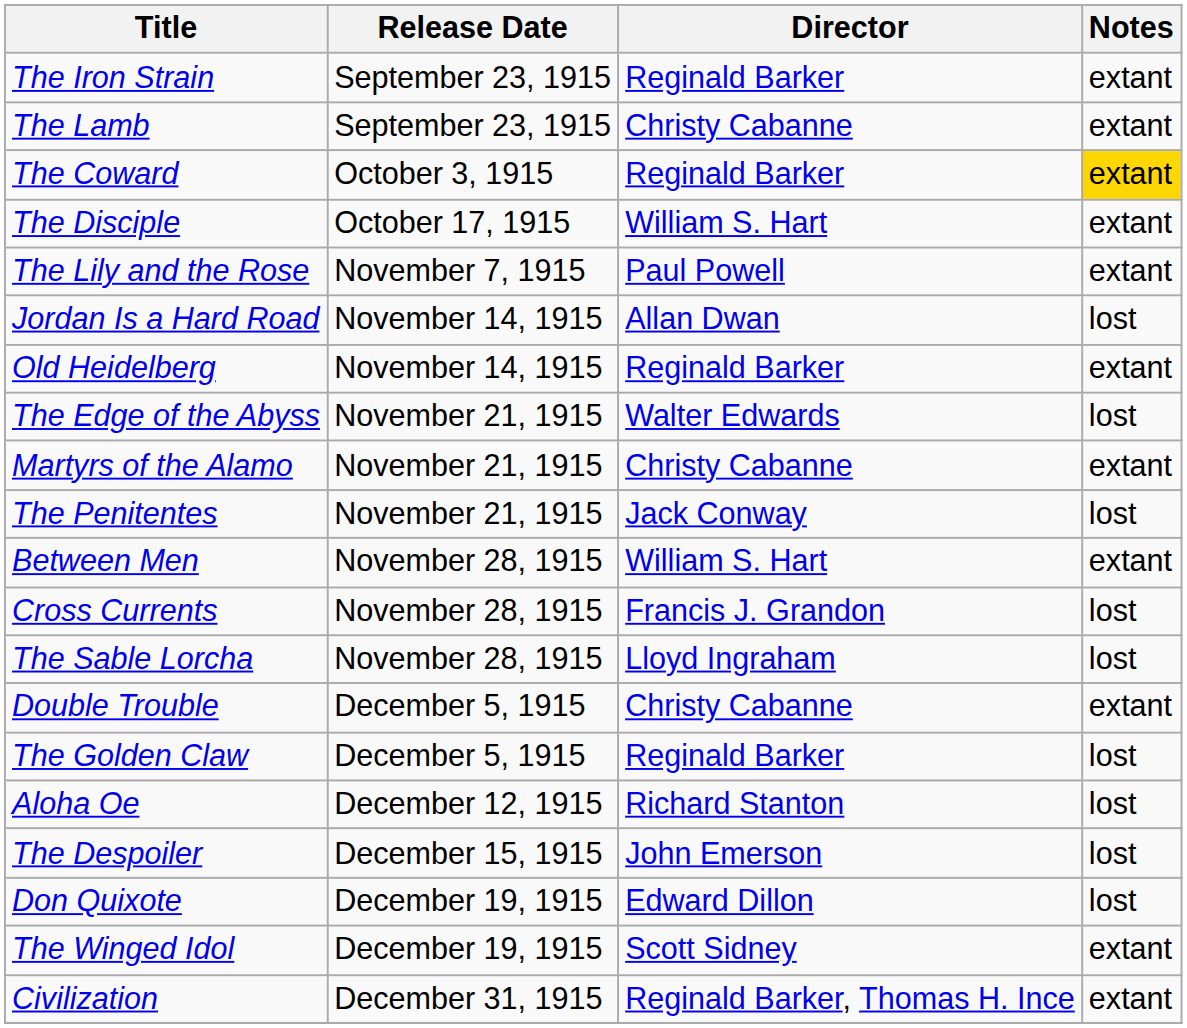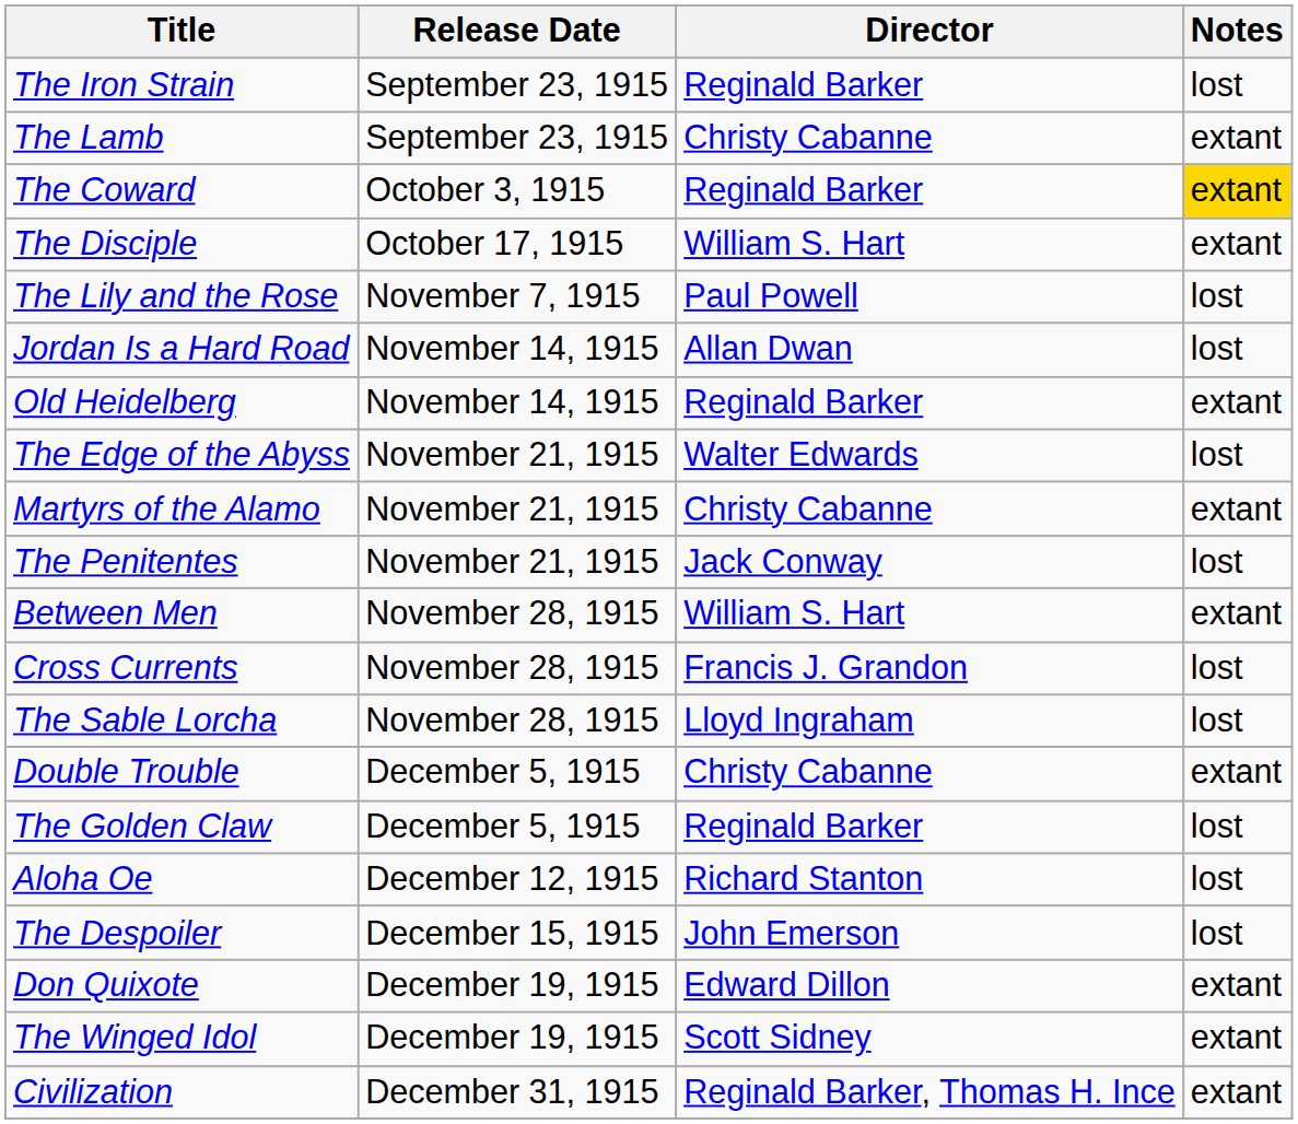The Iron Strain | Notes: extant -> lost
The Lily and the Rose | Notes: extant -> lost
Don Quixote | Notes: lost -> extant
